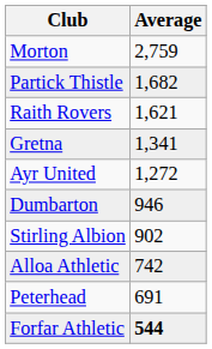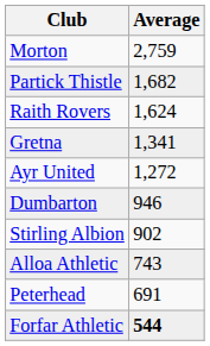Raith Rovers | Average: 1,621 -> 1,624
Alloa Athletic | Average: 742 -> 743
